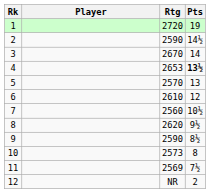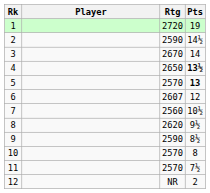4 | Rtg: 2653 -> 2650
5 | Pts: normal -> bold
6 | Rtg: 2610 -> 2607
10 | Rtg: 2573 -> 2570
11 | Rtg: 2569 -> 2570
